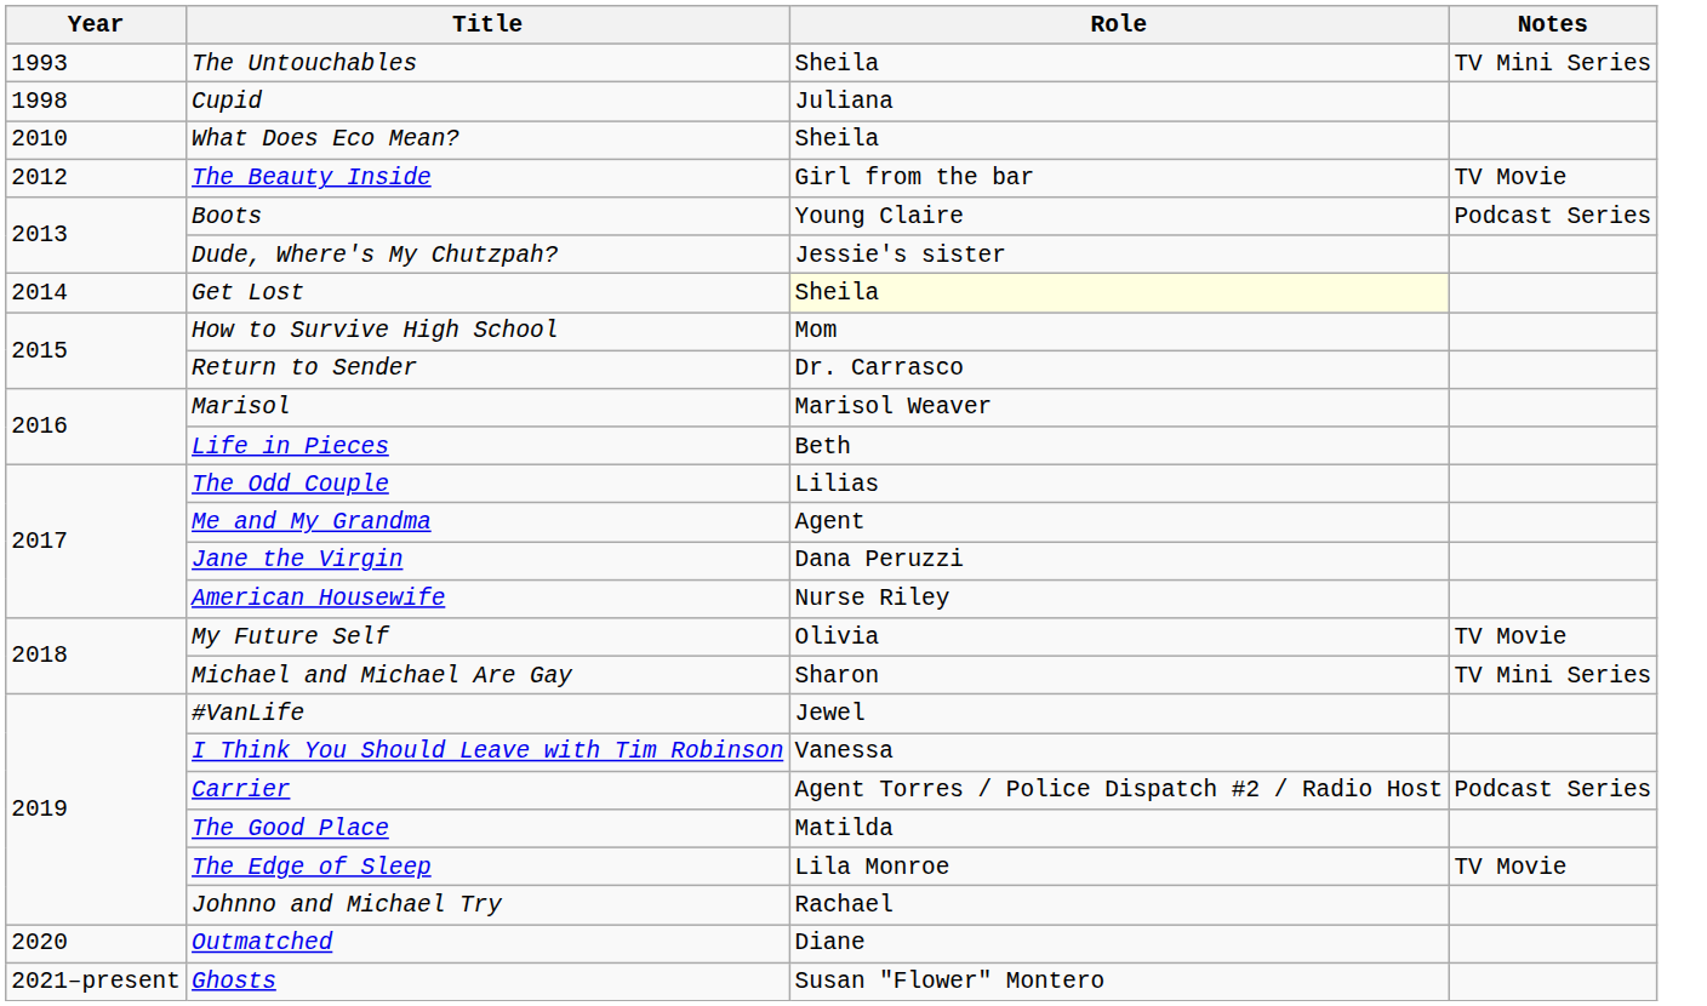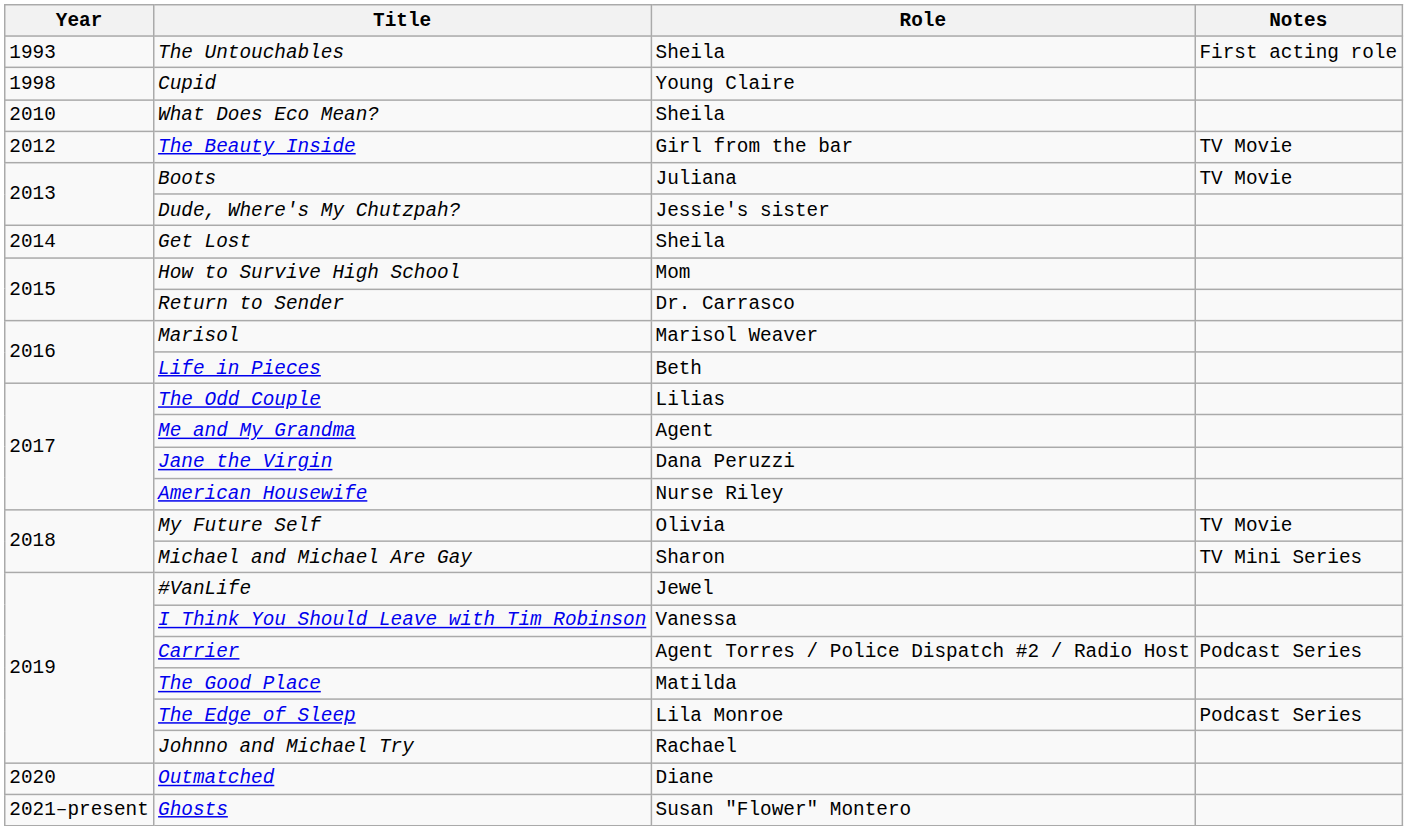The Untouchables | Notes: TV Mini Series -> First acting role
Cupid | Role: Juliana -> Young Claire
Boots | Role: Young Claire -> Juliana
Boots | Notes: Podcast Series -> TV Movie
Get Lost | Role: lightyellow background -> no background
The Edge of Sleep | Notes: TV Movie -> Podcast Series
